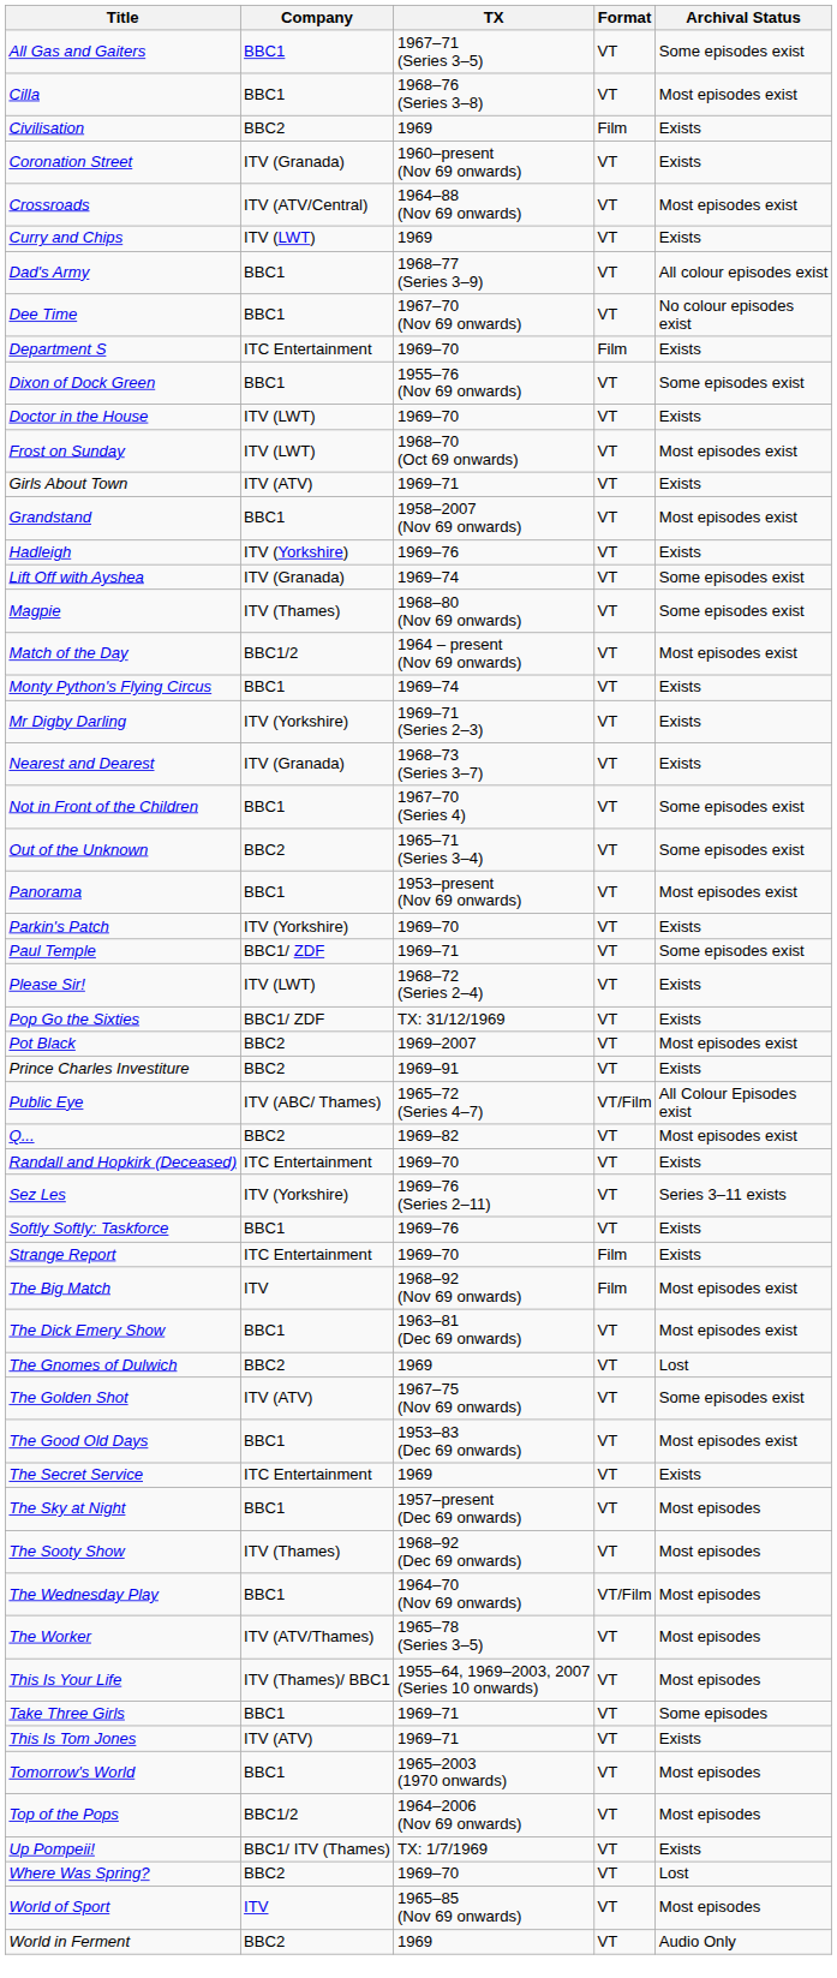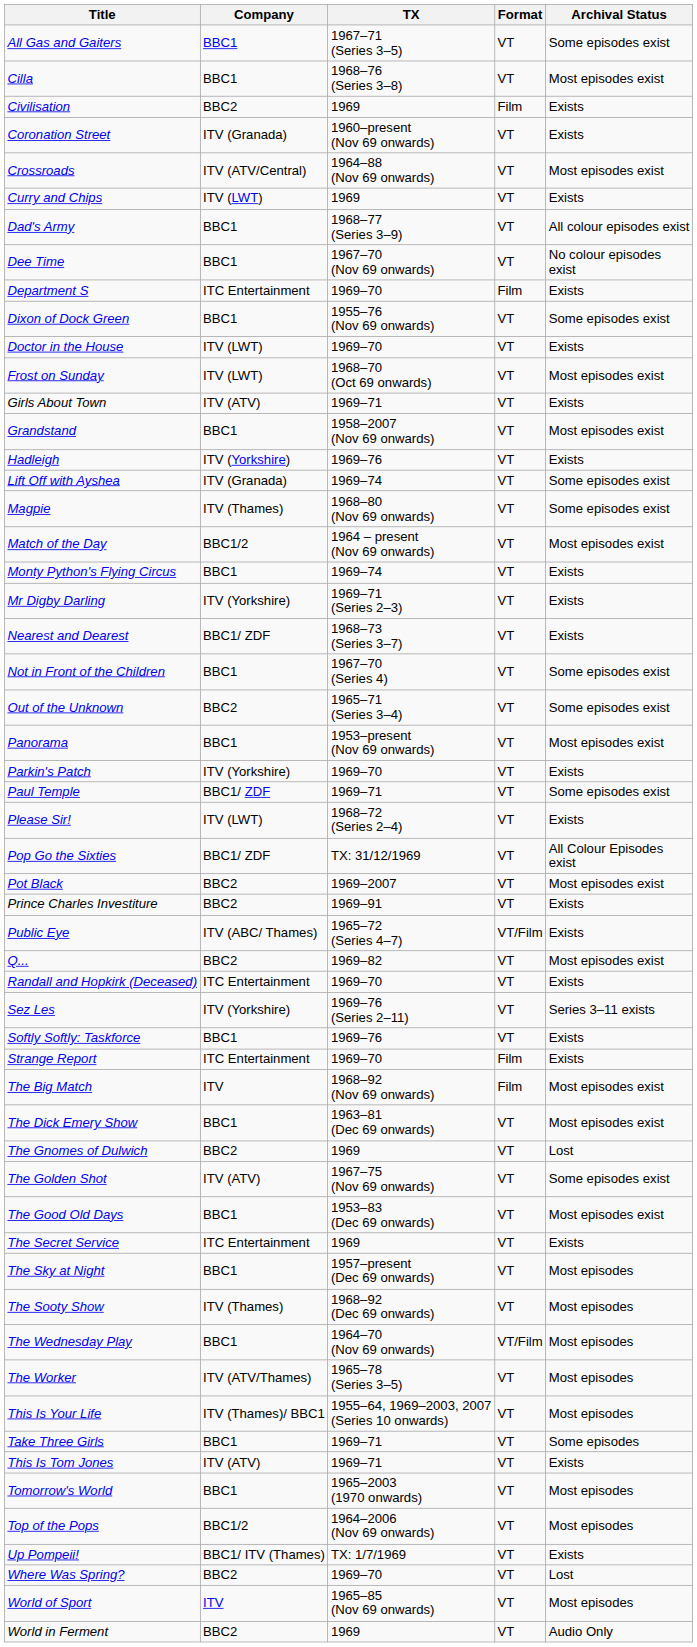Nearest and Dearest | Company: ITV (Granada) -> BBC1/ ZDF
Pop Go the Sixties | Archival Status: Exists -> All Colour Episodes exist
Public Eye | Archival Status: All Colour Episodes exist -> Exists
